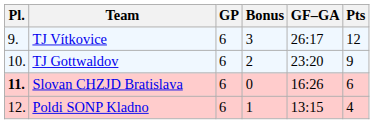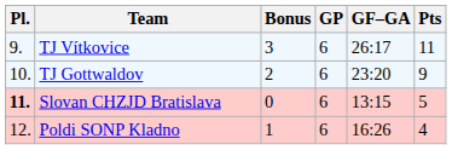columns swapped: GP <-> Bonus
TJ Vítkovice | Pts: 12 -> 11
Slovan CHZJD Bratislava | GF–GA: 16:26 -> 13:15
Slovan CHZJD Bratislava | Pts: 6 -> 5
Poldi SONP Kladno | GF–GA: 13:15 -> 16:26
